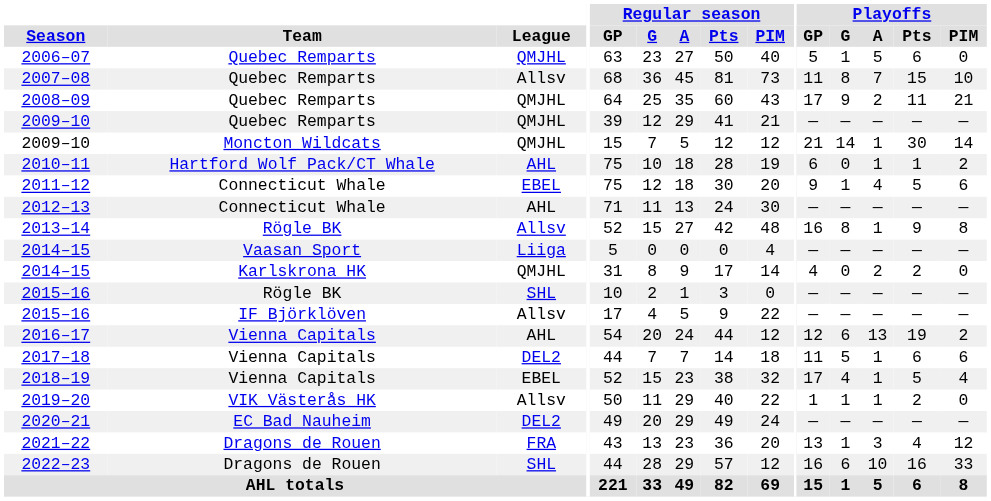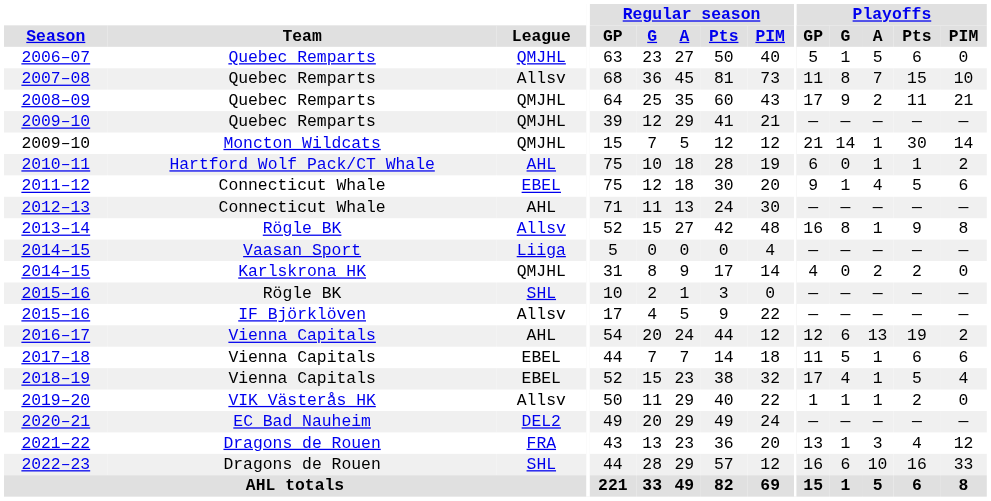2017–18 | League: DEL2 -> EBEL
